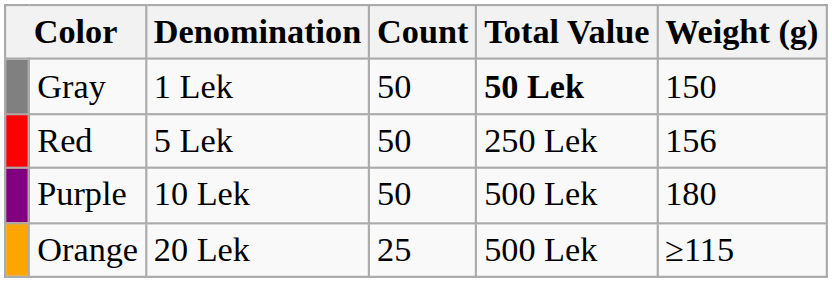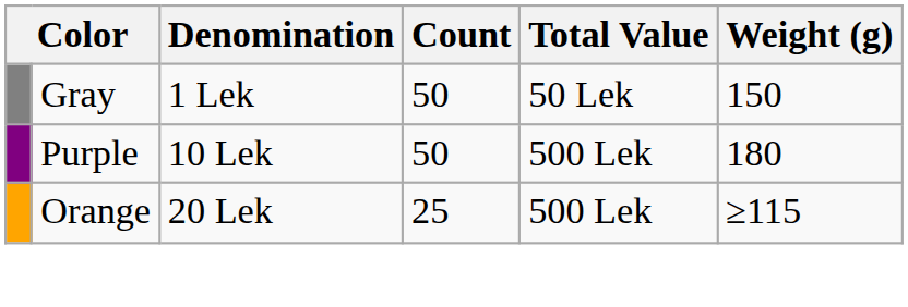Gray | Total Value: bold -> normal
- row: Red | 5 Lek | 50 | 250 Lek | 156
